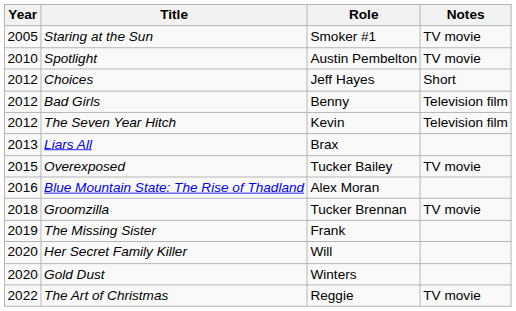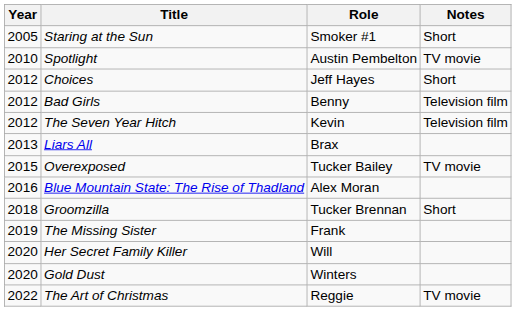Staring at the Sun | Notes: TV movie -> Short
Groomzilla | Notes: TV movie -> Short
